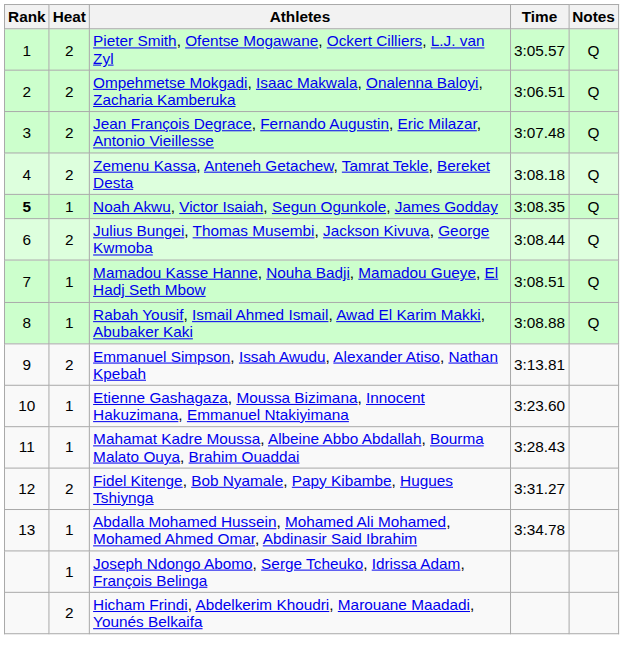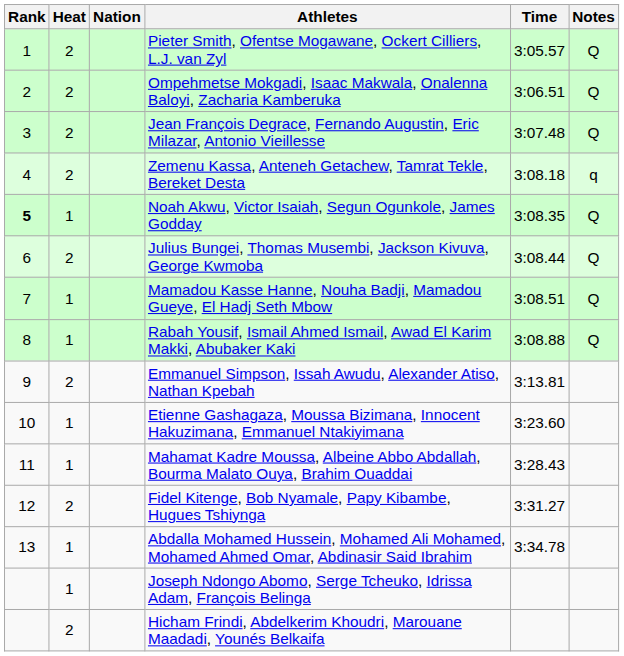+ column: Nation
Zemenu Kassa, Anteneh Getachew, Tamrat Tekle, Bereket Desta | Notes: Q -> q
